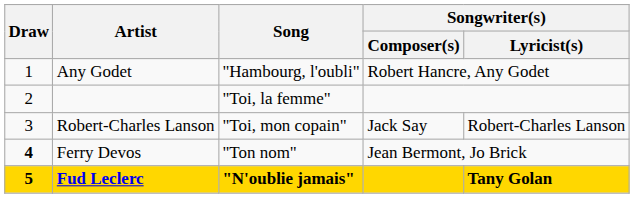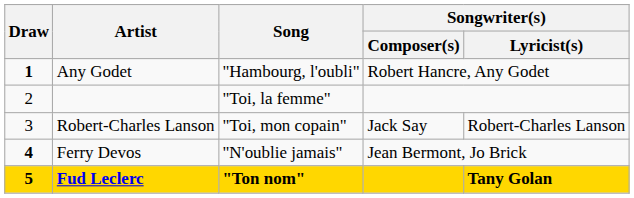Any Godet | Draw: normal -> bold
Ferry Devos | Song: "Ton nom" -> "N'oublie jamais"
Fud Leclerc | Song: "N'oublie jamais" -> "Ton nom"
